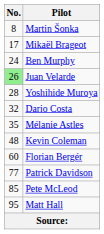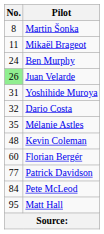Mikaël Brageot | No.: 17 -> 11
Yoshihide Muroya | No.: 28 -> 31
Pete McLeod | No.: 85 -> 84
